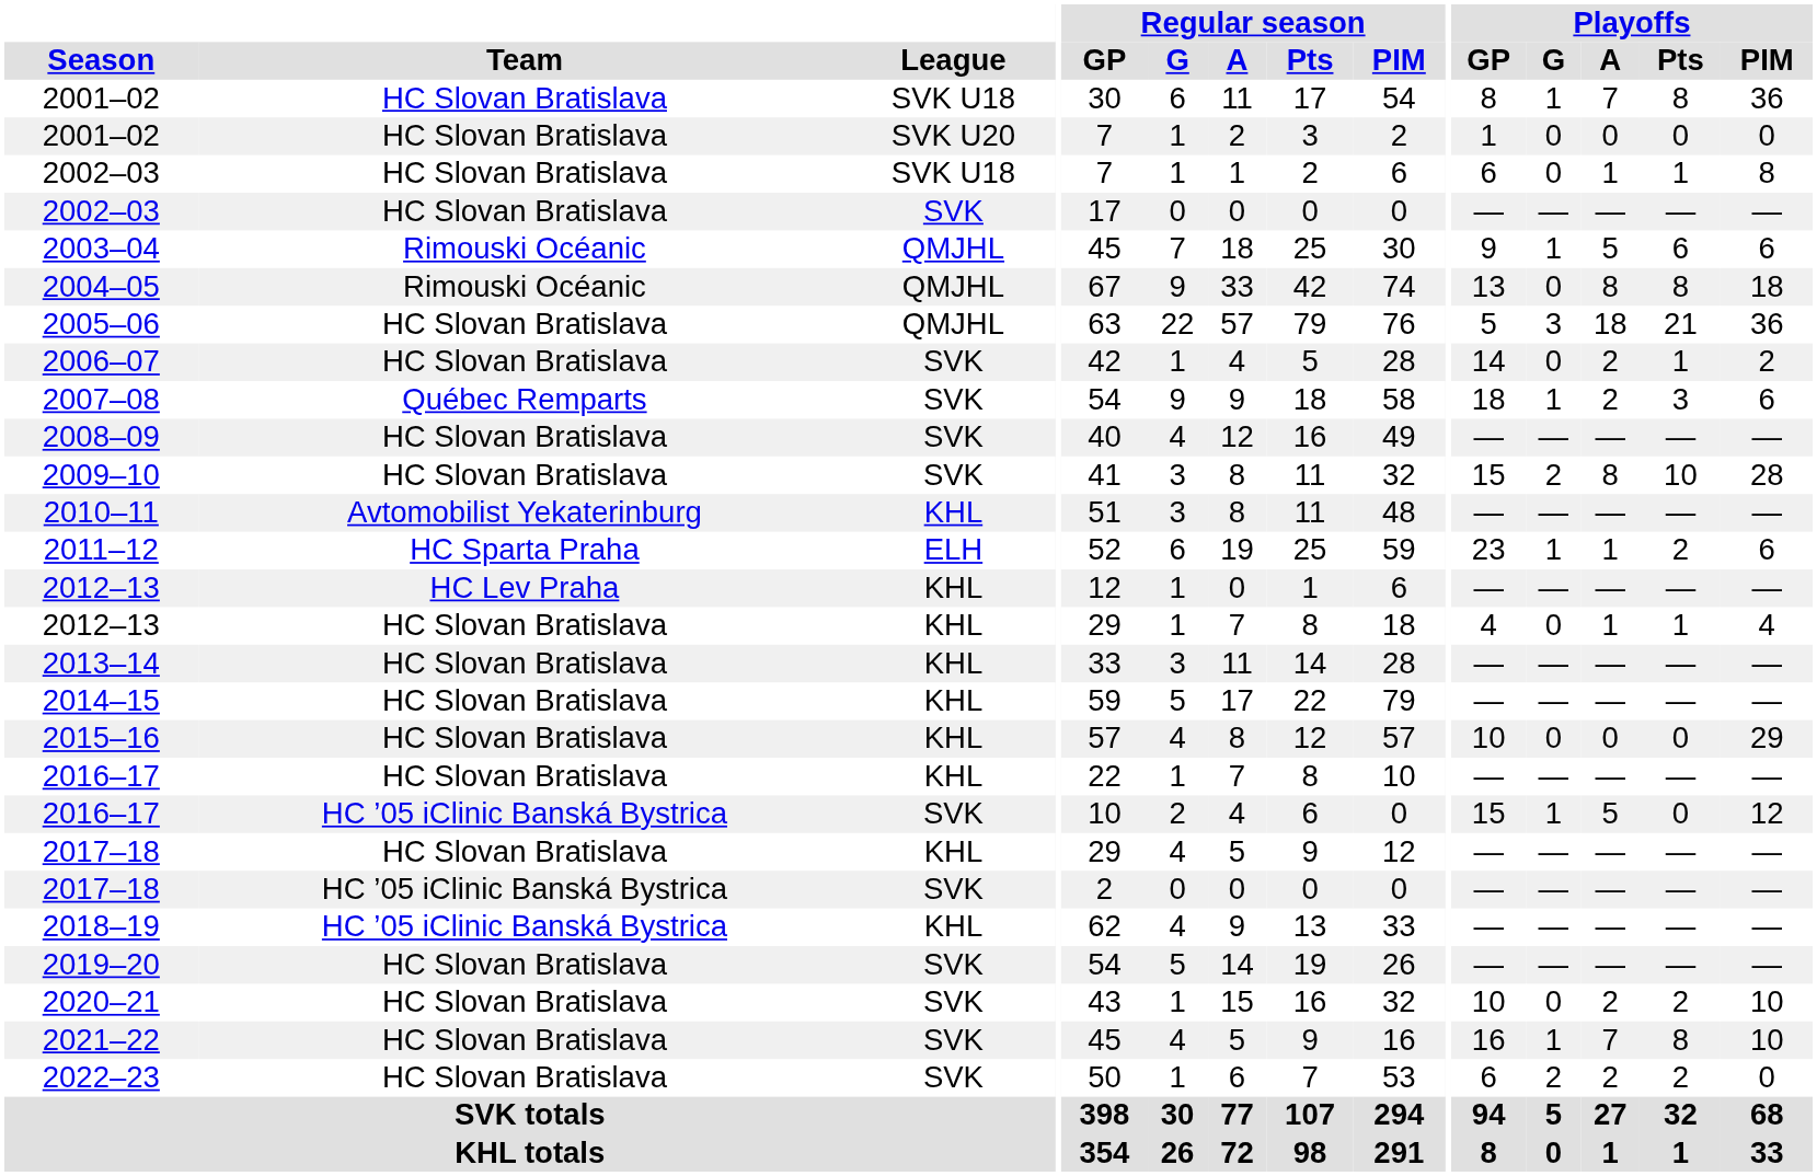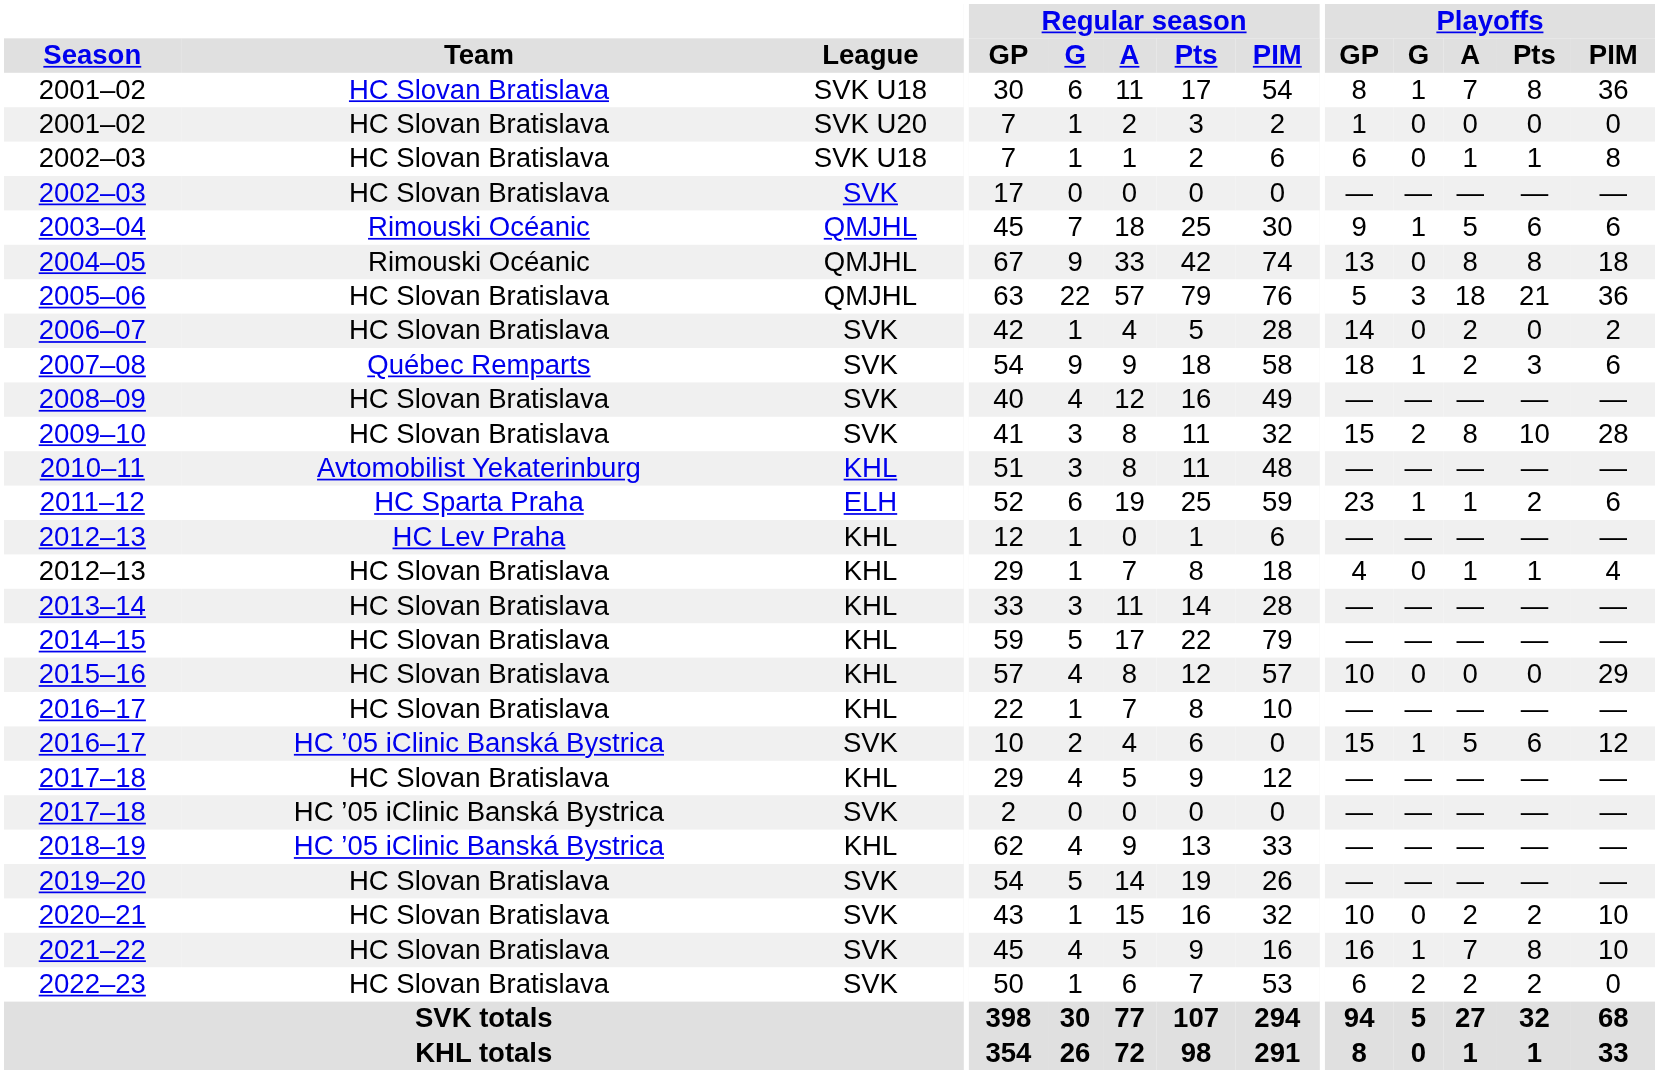2006–07 | Playoffs / Pts: 1 -> 0
2016–17 / SVK | Playoffs / Pts: 0 -> 6
